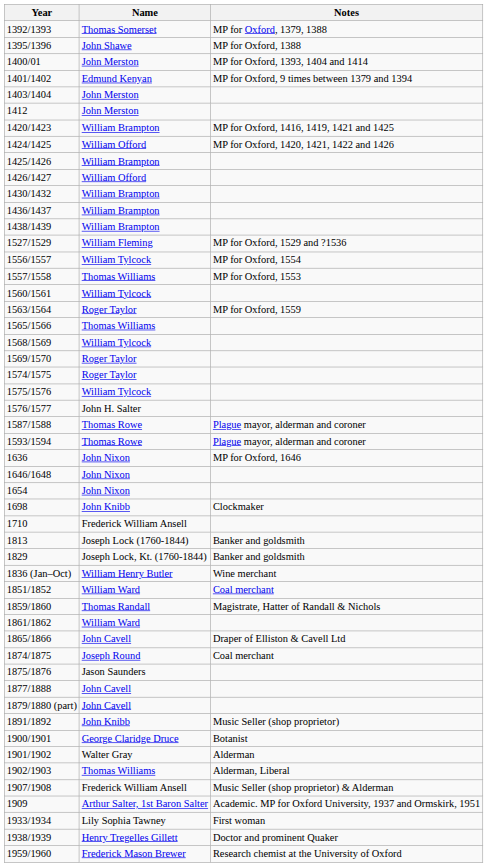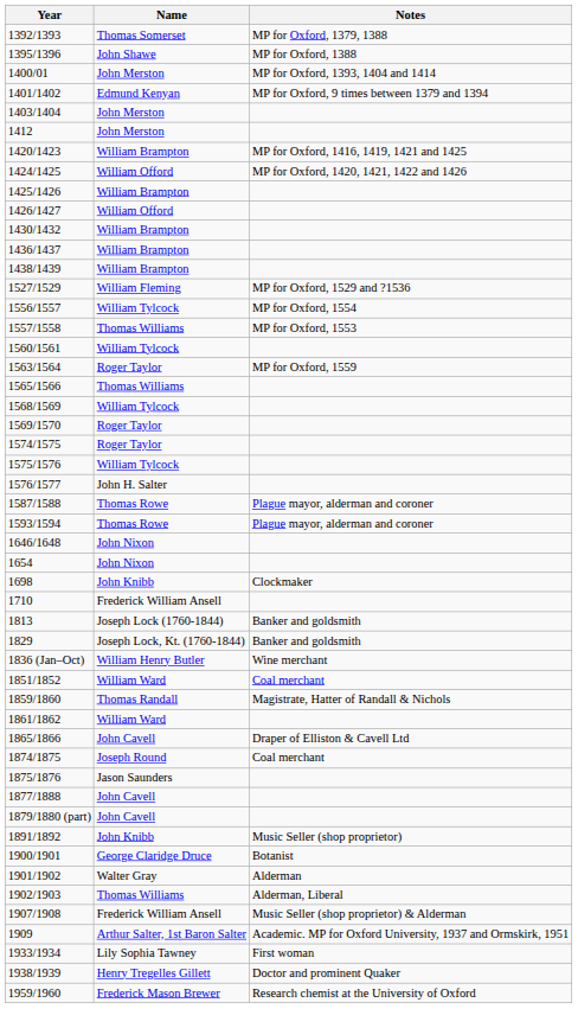- row: 1636 | John Nixon | MP for Oxford, 1646
